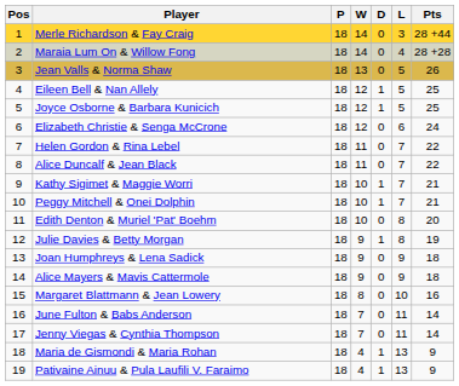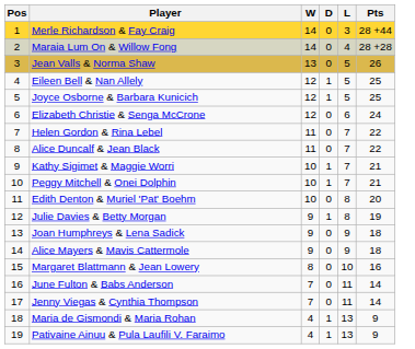- column: P | 18 | 18 | 18 | 18 | 18 | 18 | 18 | 18 | 18 | 18 | 18 | 18 | 18 | 18 | 18 | 18 | 18 | 18 | 18
